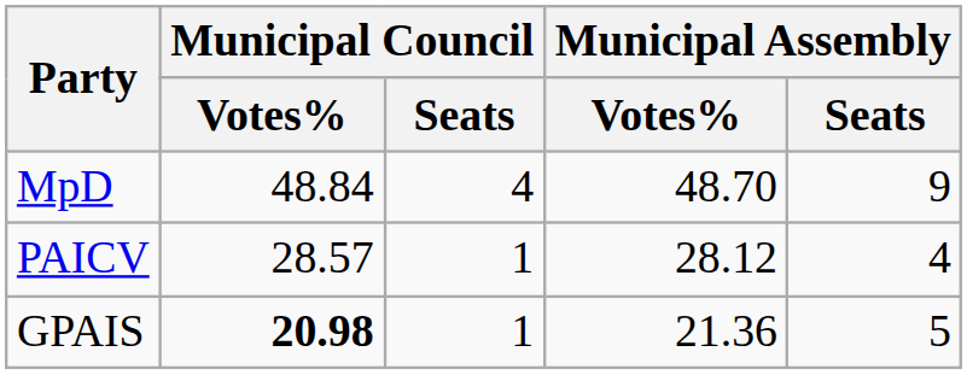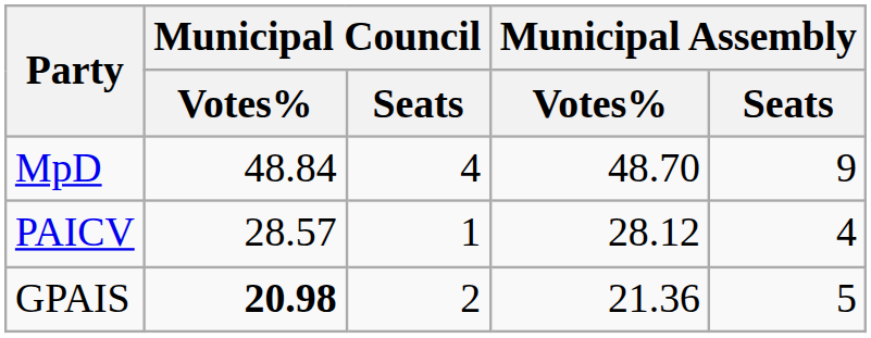GPAIS | Municipal Council / Seats: 1 -> 2
